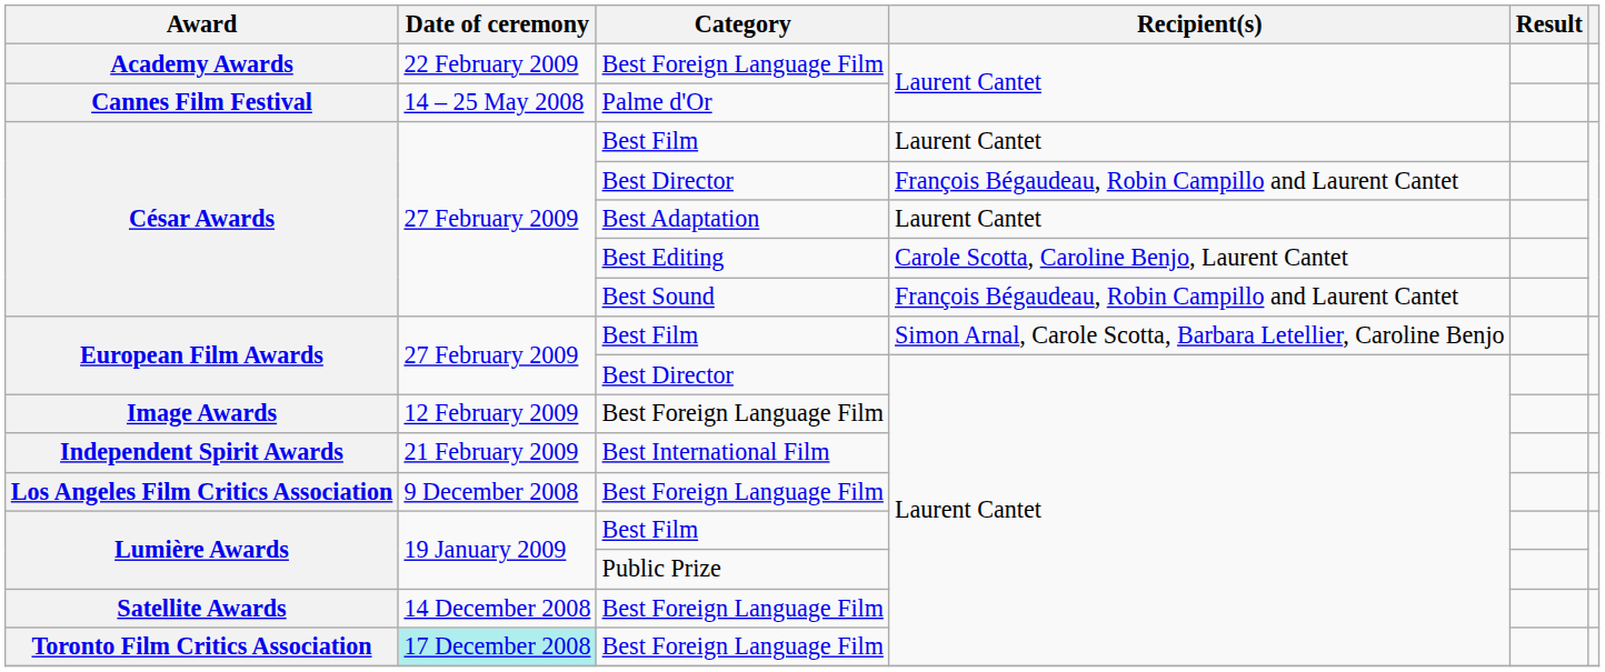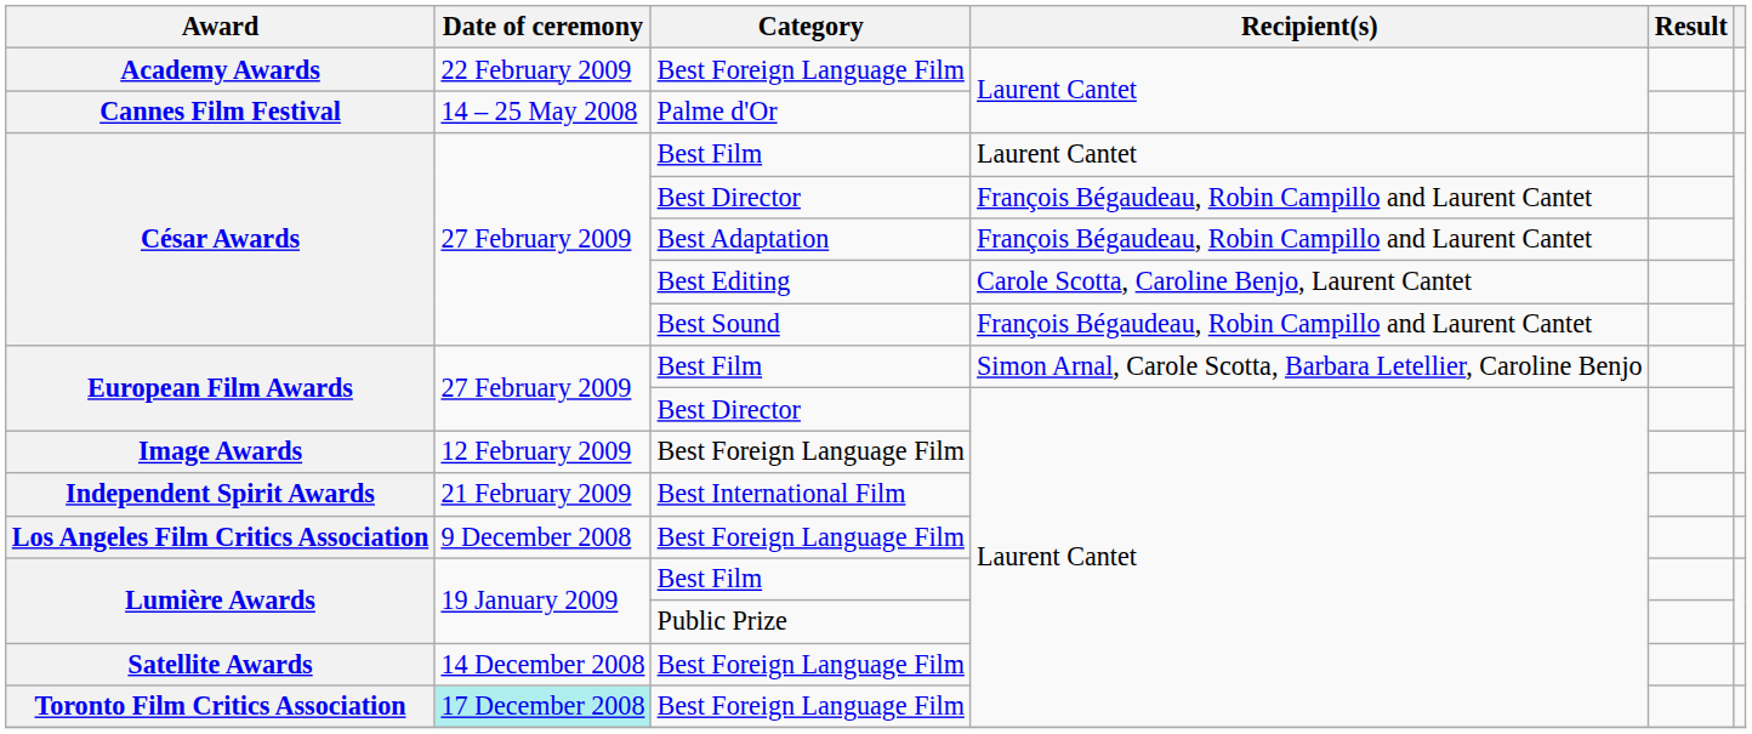César Awards / Best Adaptation | Recipient(s): Laurent Cantet -> François Bégaudeau, Robin Campillo and Laurent Cantet
